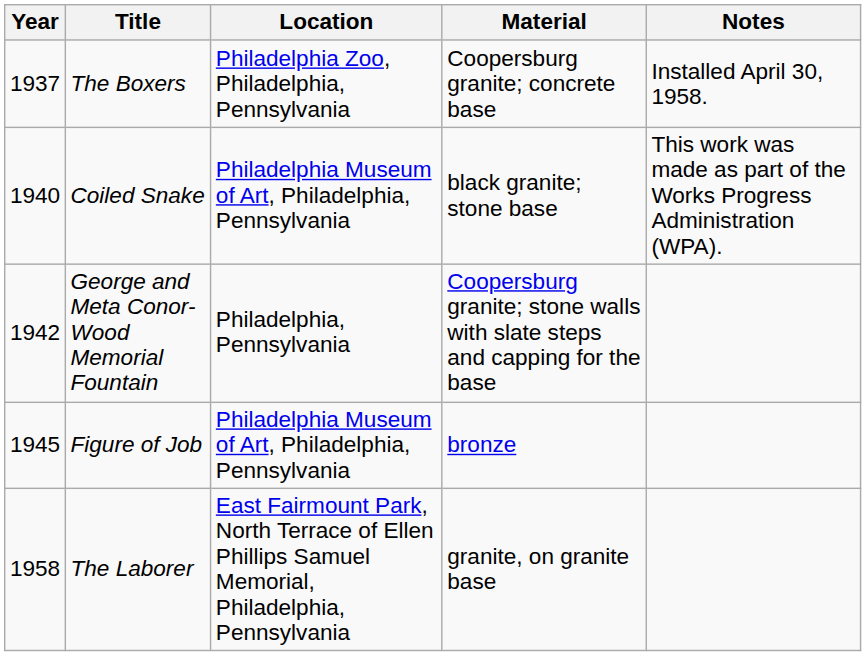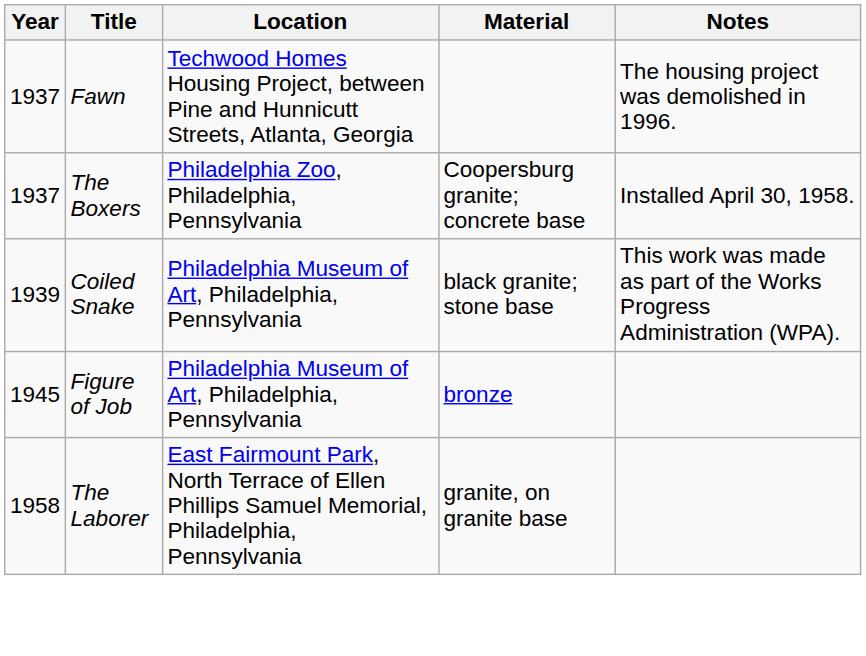+ row: 1937 | Fawn | Techwood Homes Housing Project, between Pine and Hunnicutt Streets, Atlanta, Georgia | The housing project was demolished in 1996.
Coiled Snake | Year: 1940 -> 1939
- row: 1942 | George and Meta Conor-Wood Memorial Fountain | Philadelphia, Pennsylvania | Coopersburg granite; stone walls with slate steps and capping for the base
